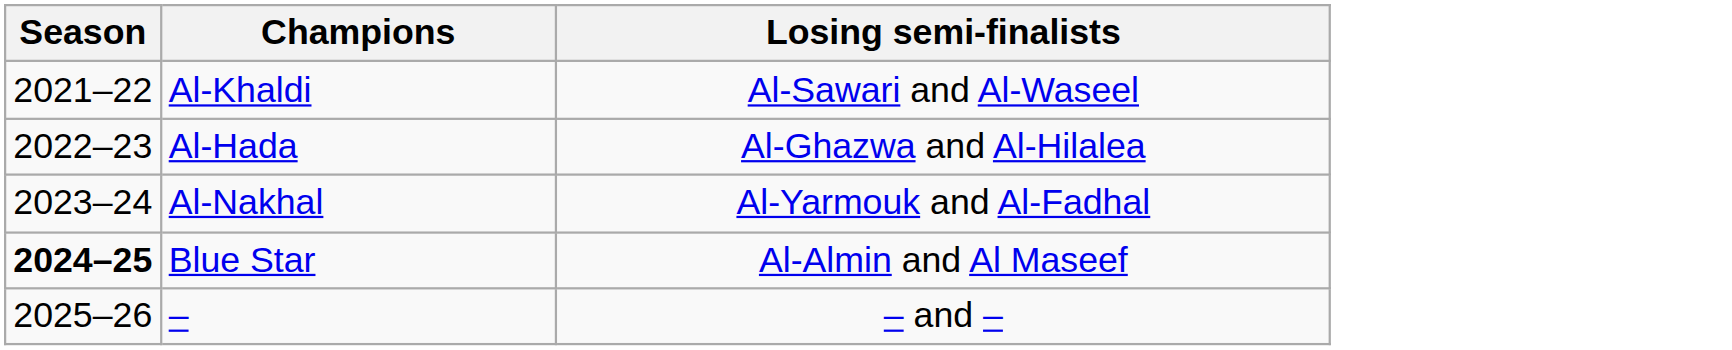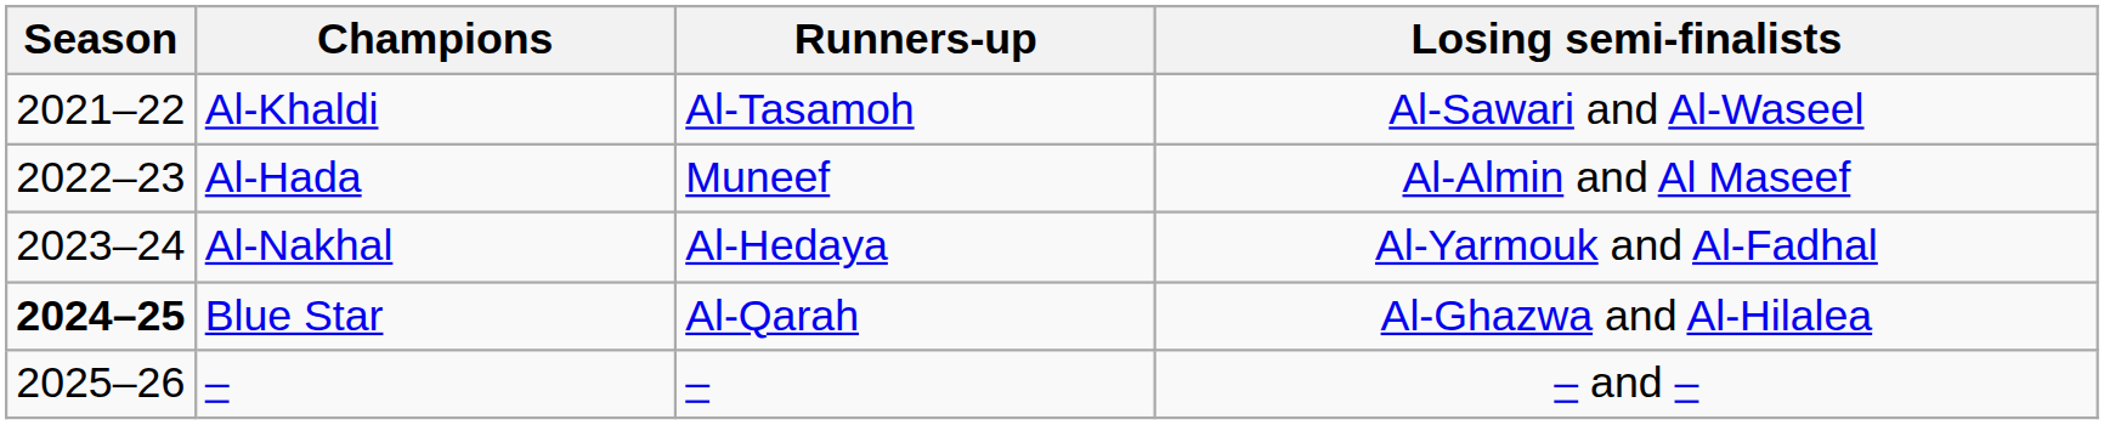+ column: Runners-up | Al-Tasamoh | Muneef | Al-Hedaya | Al-Qarah | –
Al-Hada | Losing semi-finalists: Al-Ghazwa and Al-Hilalea -> Al-Almin and Al Maseef
Blue Star | Losing semi-finalists: Al-Almin and Al Maseef -> Al-Ghazwa and Al-Hilalea
